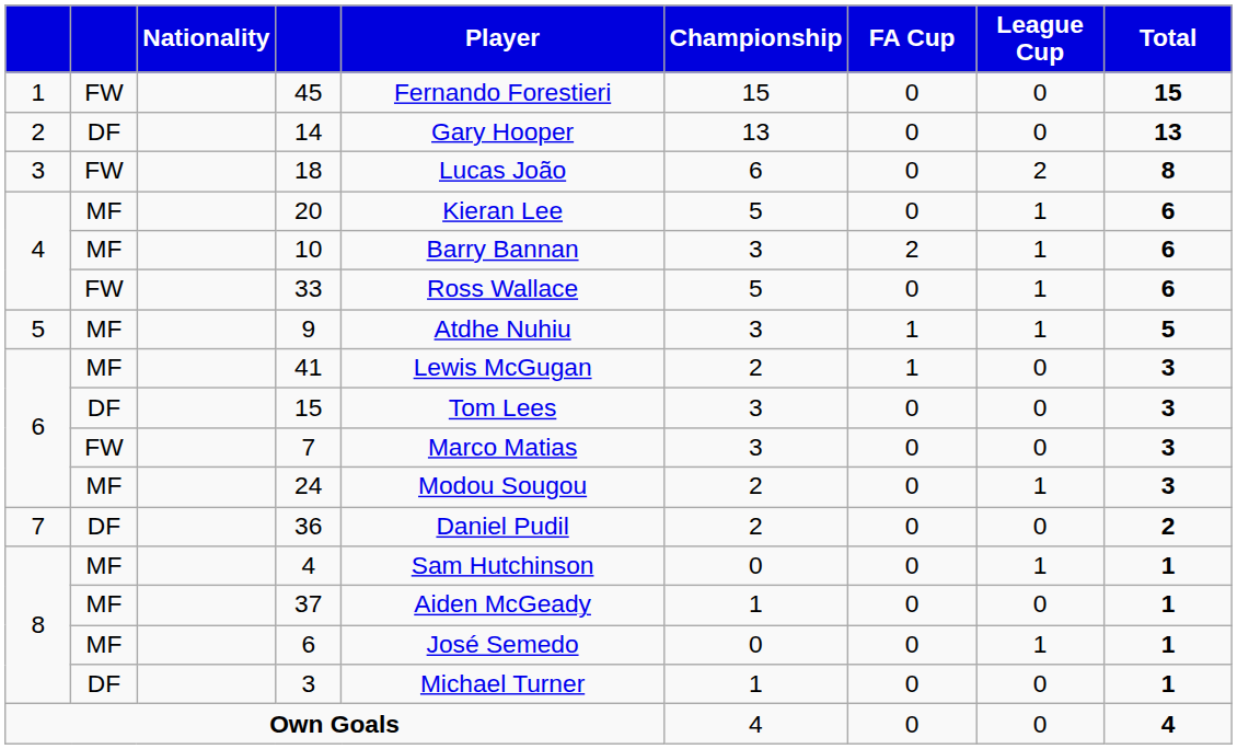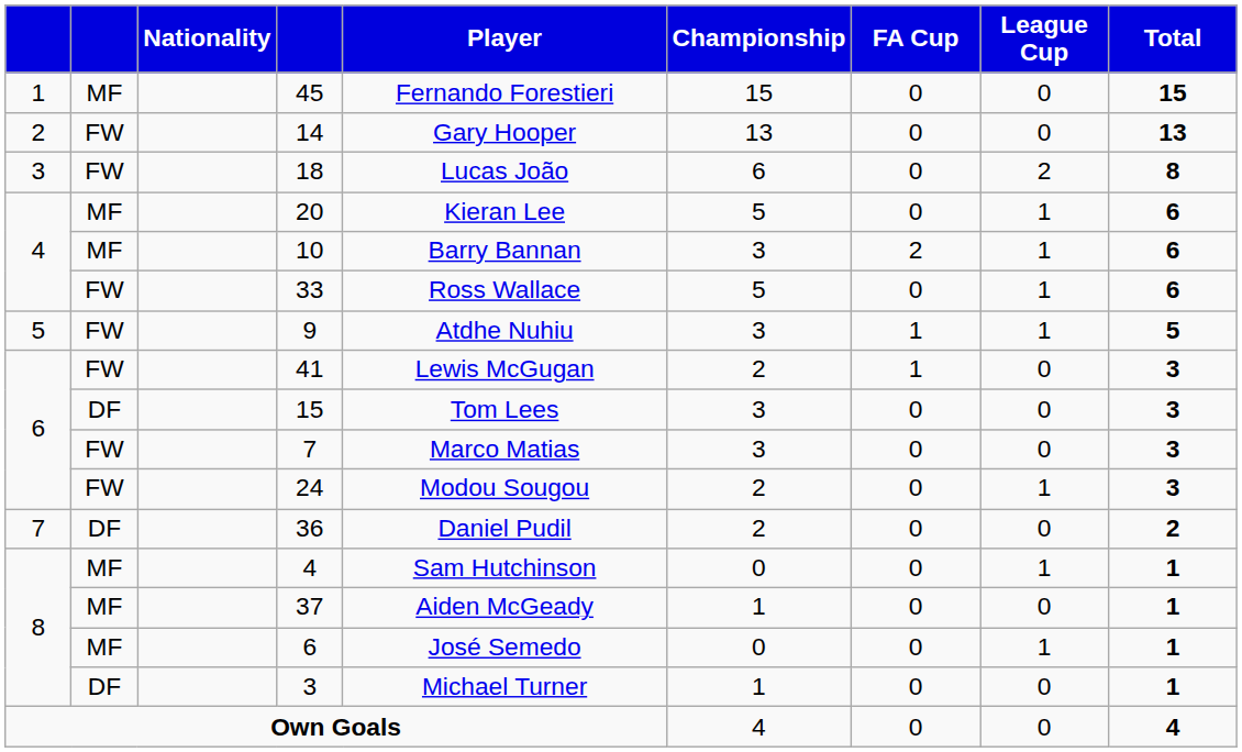45 | column 2: FW -> MF
14 | column 2: DF -> FW
9 | column 2: MF -> FW
41 | column 2: MF -> FW
24 | column 2: MF -> FW
